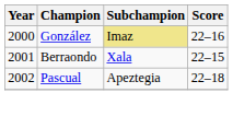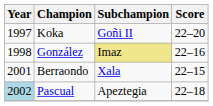+ row: 1997 | Koka | Goñi II | 22–20
González | Year: 2000 -> 1998
Pascual | Year: no background -> lightblue background
